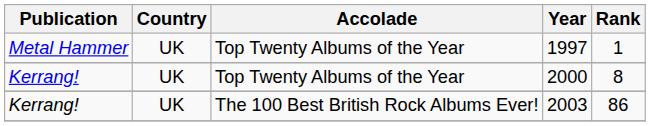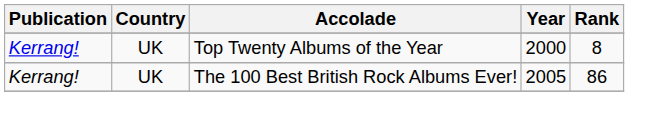- row: Metal Hammer | UK | Top Twenty Albums of the Year | 1997 | 1
Kerrang! / The 100 Best British Rock Albums Ever! | Year: 2003 -> 2005
